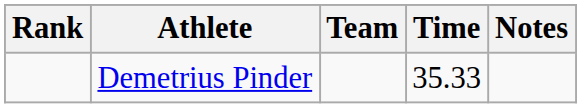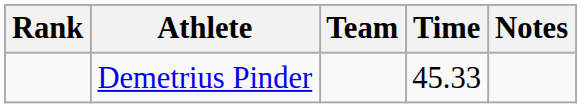Demetrius Pinder | Time: 35.33 -> 45.33
